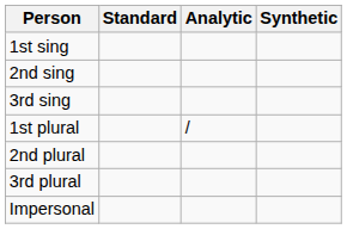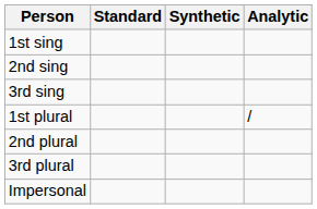columns swapped: Synthetic <-> Analytic
